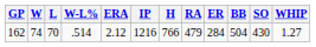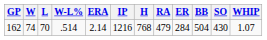162 | ERA: 2.12 -> 2.14
162 | H: 766 -> 768
162 | WHIP: 1.27 -> 1.07
